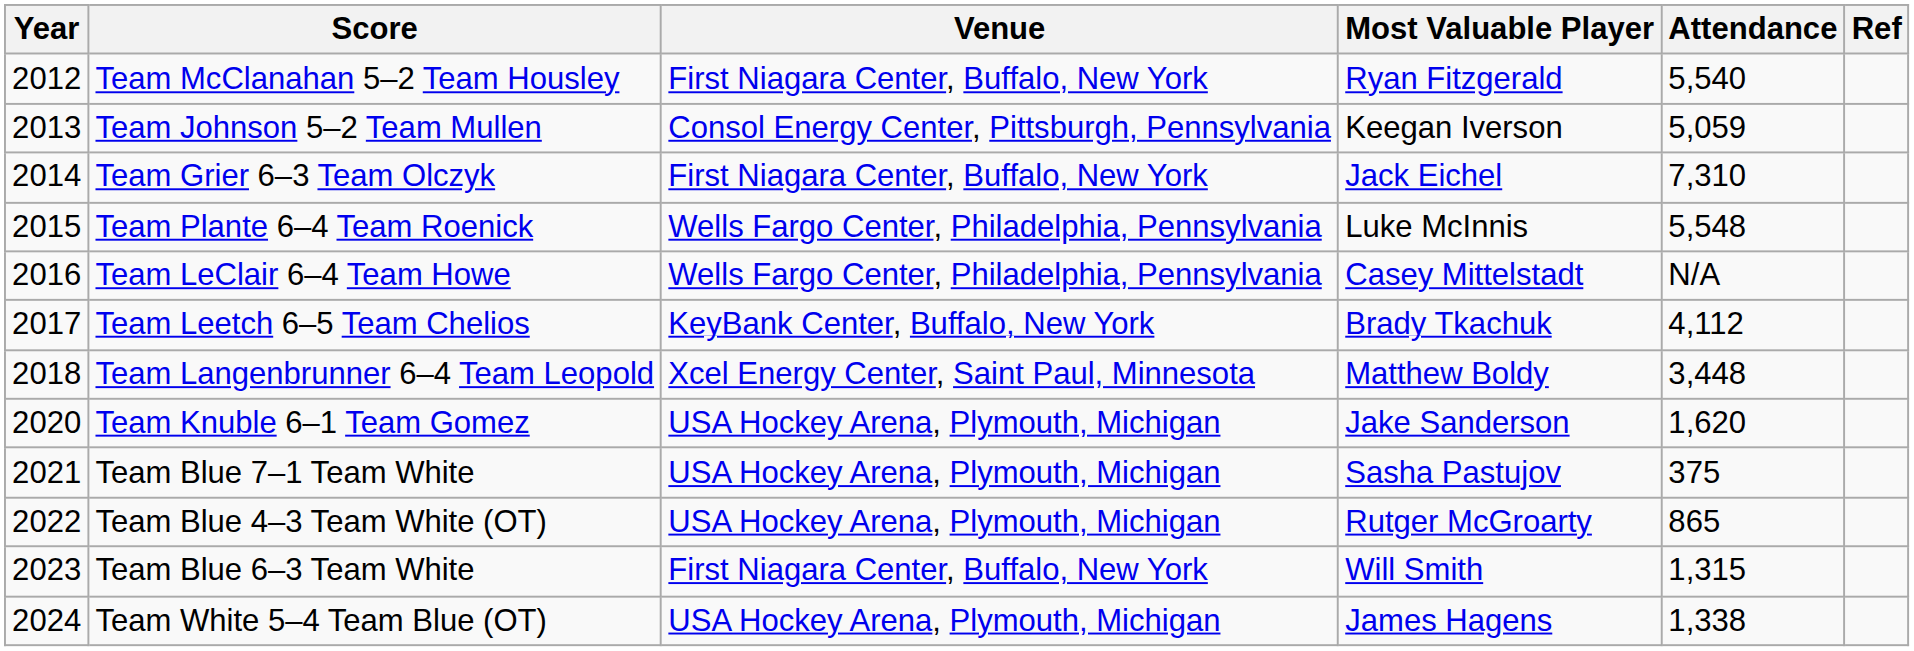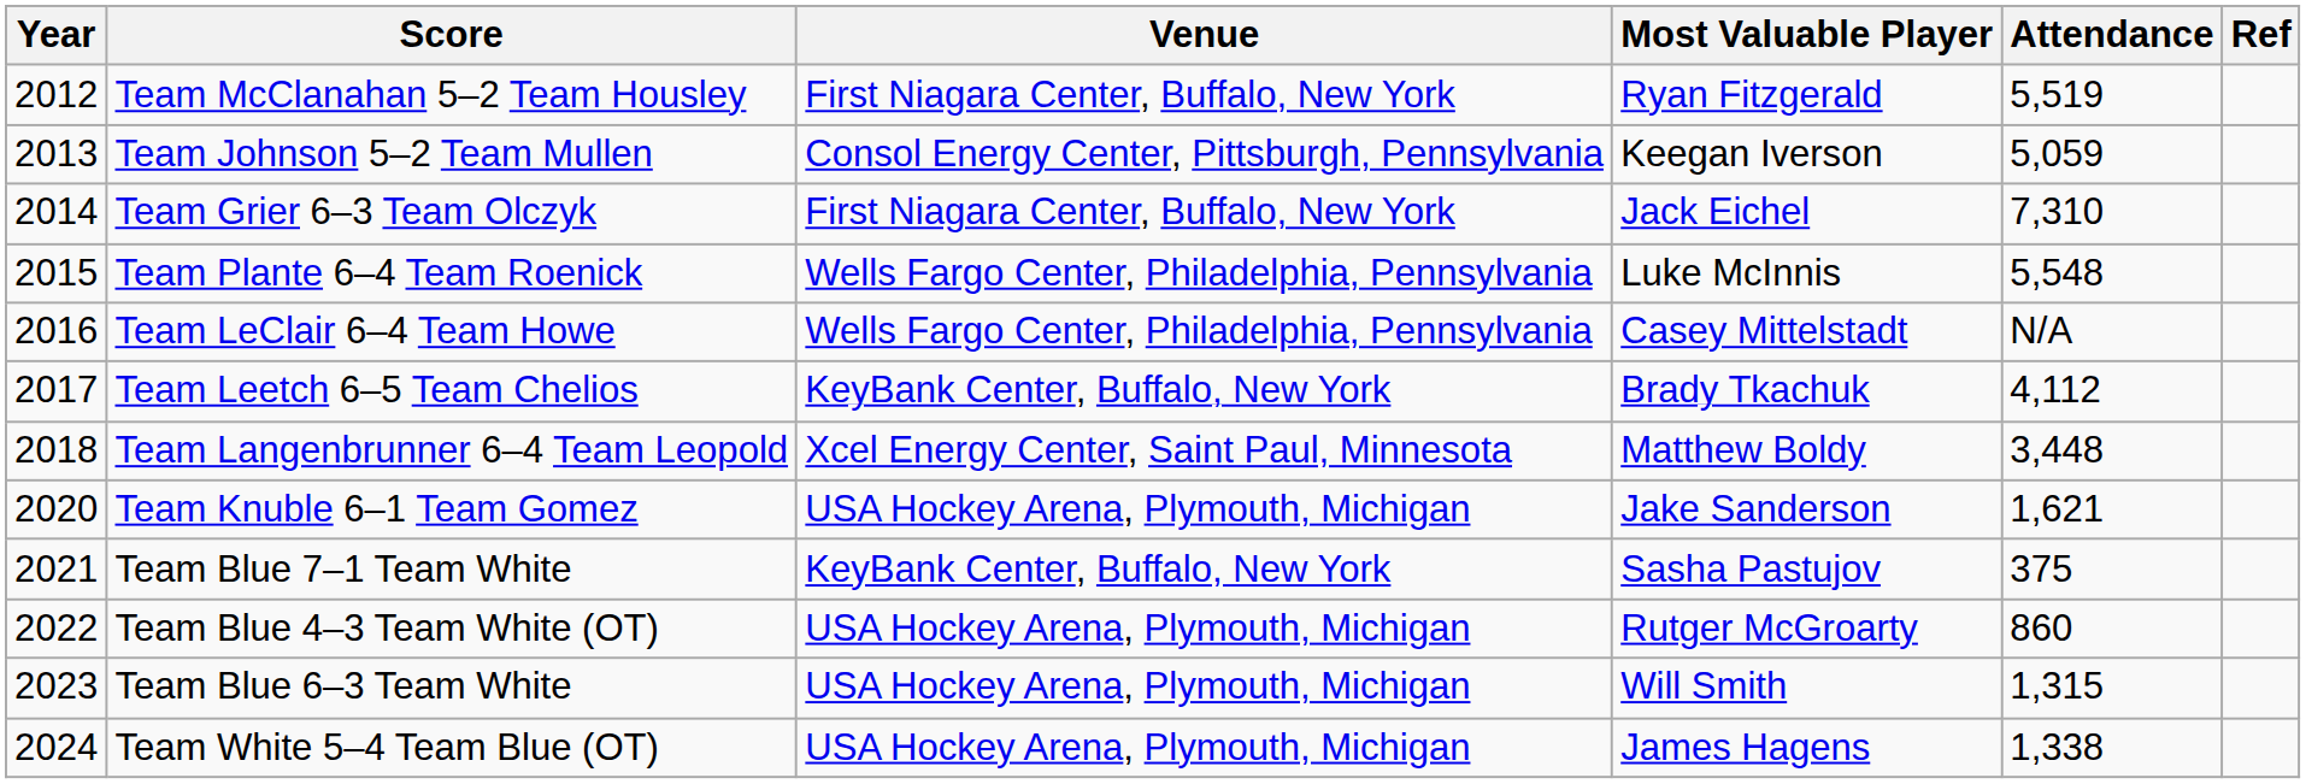Team McClanahan 5–2 Team Housley | Attendance: 5,540 -> 5,519
Team Knuble 6–1 Team Gomez | Attendance: 1,620 -> 1,621
Team Blue 7–1 Team White | Venue: USA Hockey Arena, Plymouth, Michigan -> KeyBank Center, Buffalo, New York
Team Blue 4–3 Team White (OT) | Attendance: 865 -> 860
Team Blue 6–3 Team White | Venue: First Niagara Center, Buffalo, New York -> USA Hockey Arena, Plymouth, Michigan
